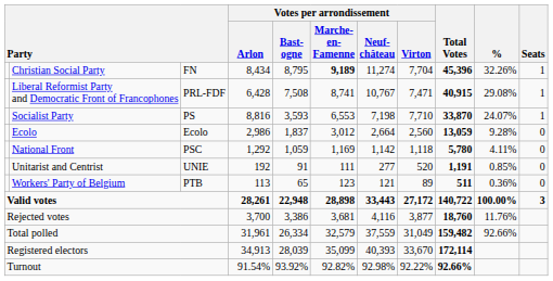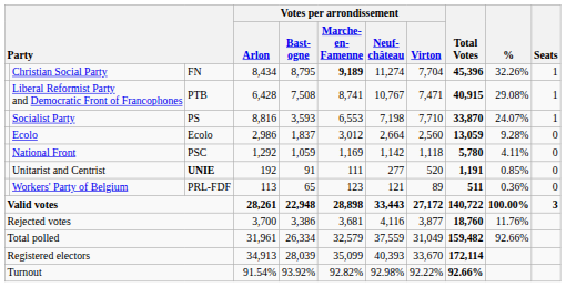Liberal Reformist Party and Democratic Front of Francophones | column 3: PRL-FDF -> PTB
Unitarist and Centrist | column 3: normal -> bold
Workers' Party of Belgium | column 3: PTB -> PRL-FDF
